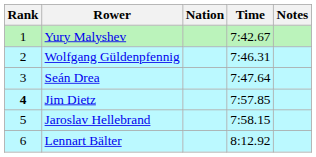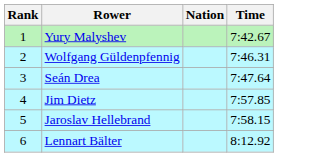- column: Notes
Jim Dietz | Rank: bold -> normal
